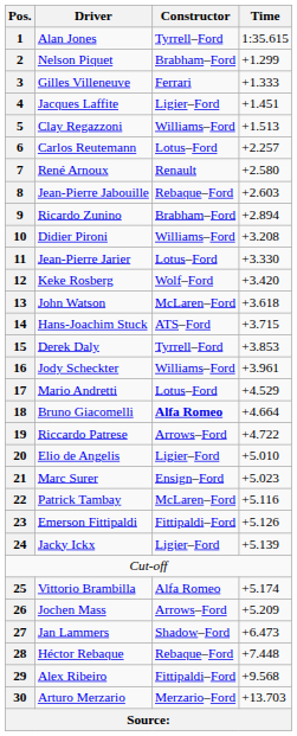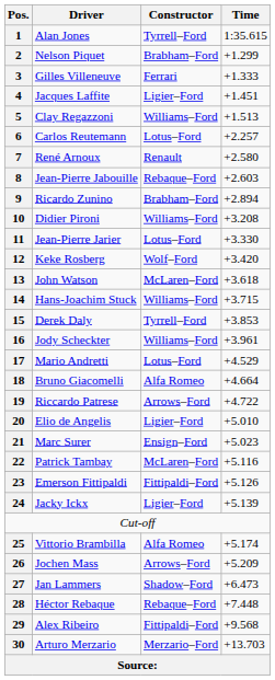14 | Constructor: ATS–Ford -> Williams–Ford
18 | Constructor: bold -> normal
